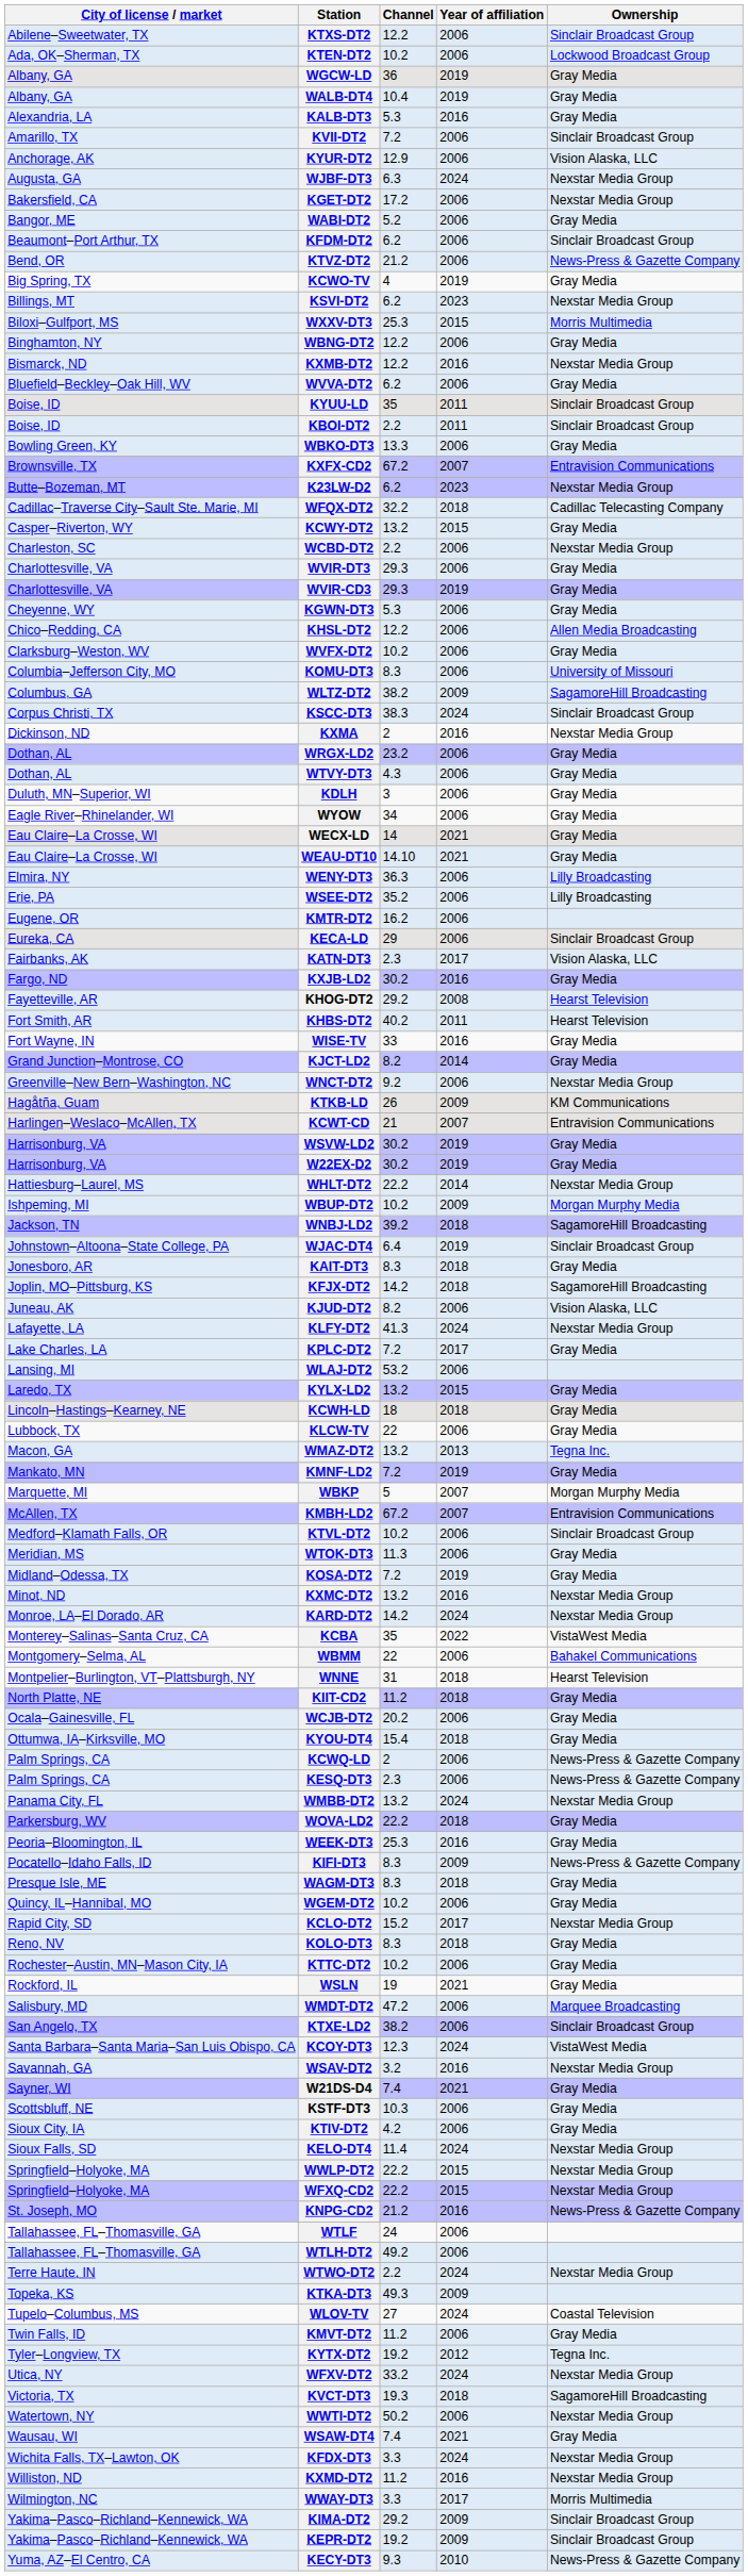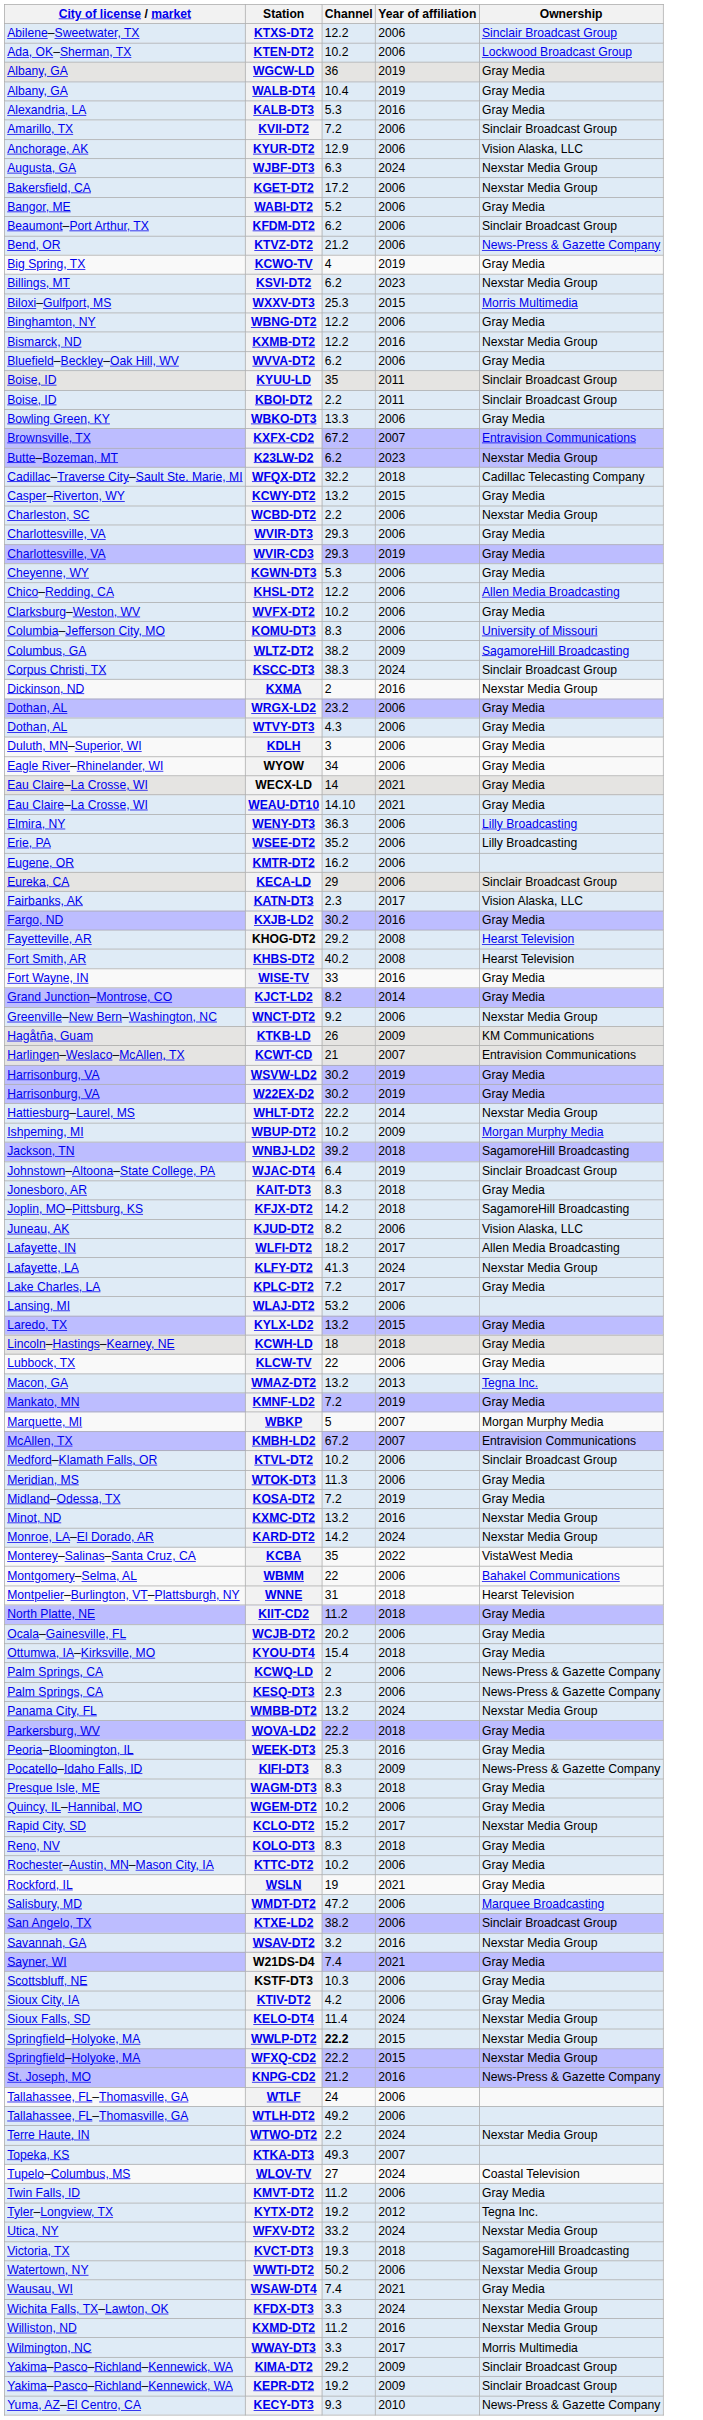KHBS-DT2 | Year of affiliation: 2011 -> 2008
+ row: Lafayette, IN | WLFI-DT2 | 18.2 | 2017 | Allen Media Broadcasting
- row: Santa Barbara–Santa Maria–San Luis Obispo, CA | KCOY-DT3 | 12.3 | 2024 | VistaWest Media
WWLP-DT2 | Channel: normal -> bold
KTKA-DT3 | Year of affiliation: 2009 -> 2007
